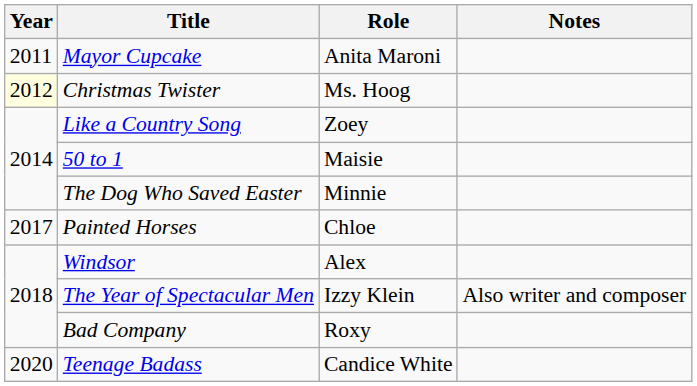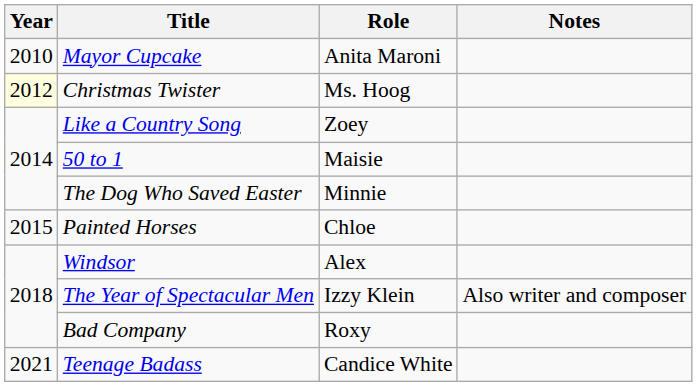Mayor Cupcake | Year: 2011 -> 2010
Painted Horses | Year: 2017 -> 2015
Teenage Badass | Year: 2020 -> 2021
